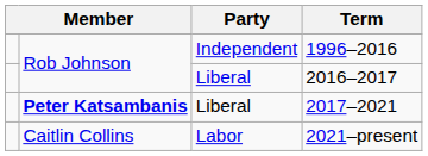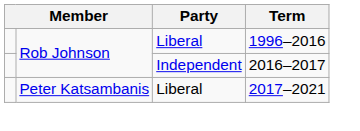1996–2016 | Party: Independent -> Liberal
2016–2017 | Party: Liberal -> Independent
2017–2021 | column 2: bold -> normal
- row: Caitlin Collins | Labor | 2021–present
